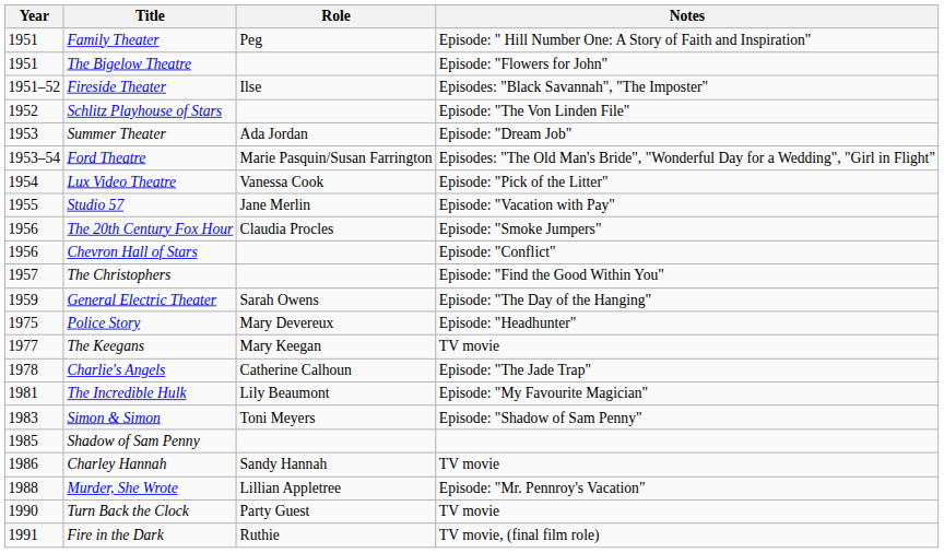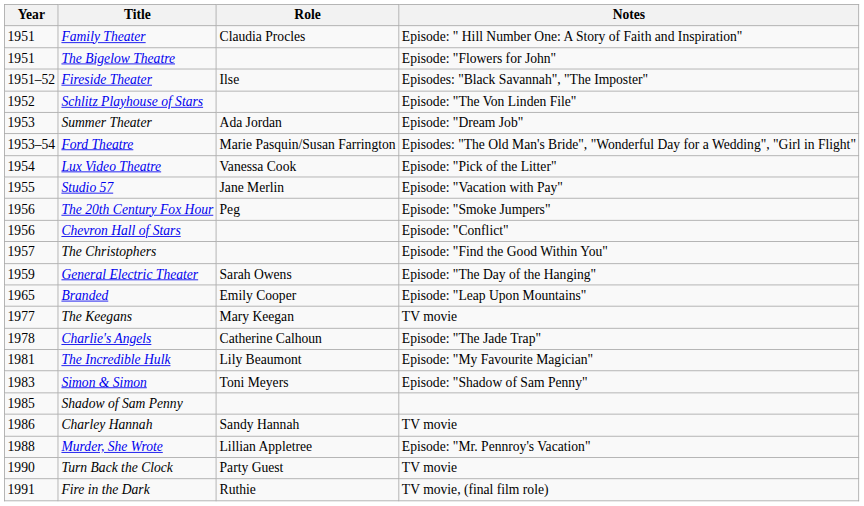Family Theater | Role: Peg -> Claudia Procles
The 20th Century Fox Hour | Role: Claudia Procles -> Peg
+ row: 1965 | Branded | Emily Cooper | Episode: "Leap Upon Mountains"
- row: 1975 | Police Story | Mary Devereux | Episode: "Headhunter"
